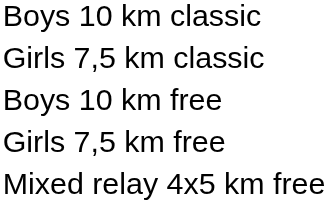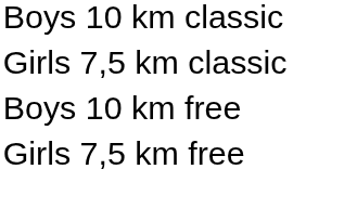- row: Mixed relay 4x5 km free
